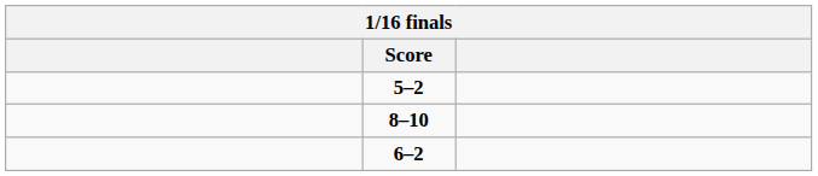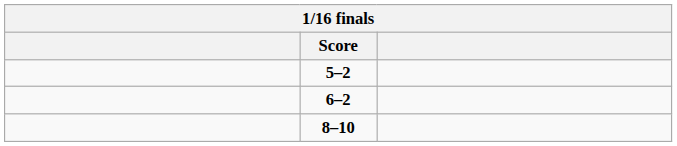rows swapped: 6–2 <-> 8–10
